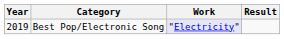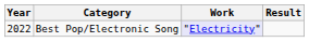Best Pop/Electronic Song | Year: 2019 -> 2022
